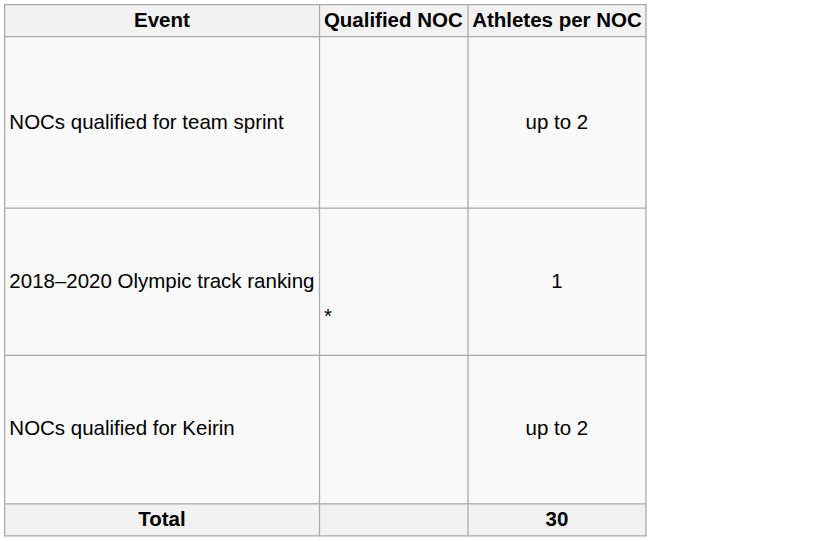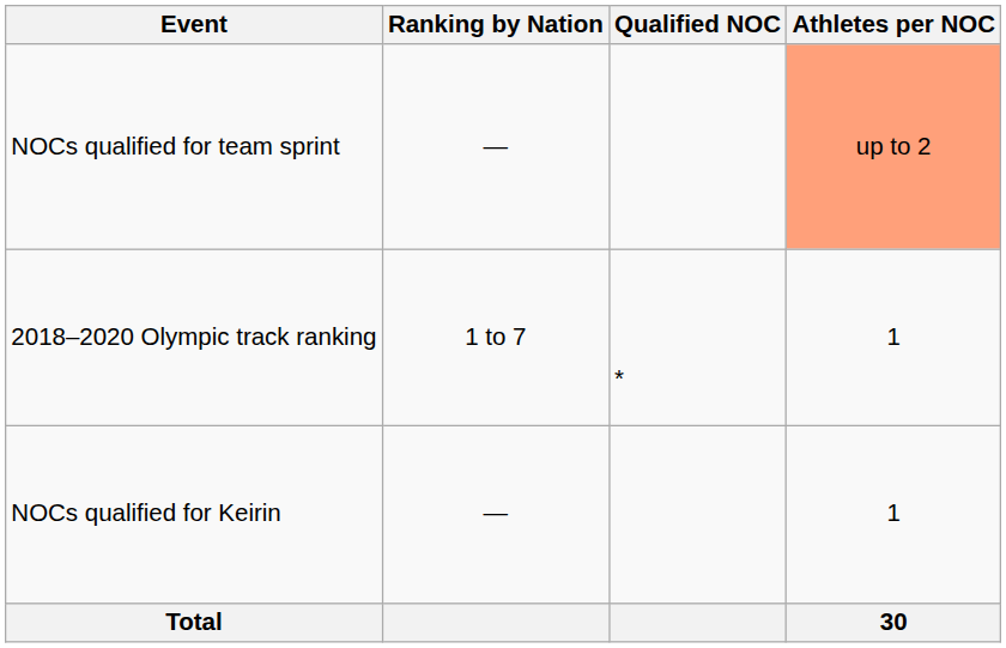+ column: Ranking by Nation | — | 1 to 7 | —
NOCs qualified for team sprint | Athletes per NOC: no background -> lightsalmon background
NOCs qualified for Keirin | Athletes per NOC: up to 2 -> 1
